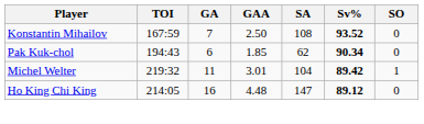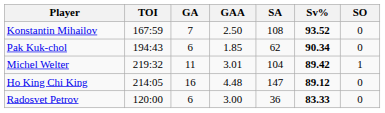+ row: Radosvet Petrov | 120:00 | 6 | 3.00 | 36 | 83.33 | 0
